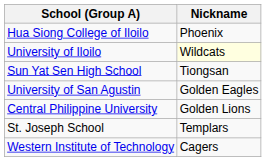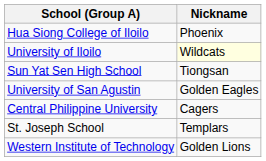Central Philippine University | Nickname: Golden Lions -> Cagers
Western Institute of Technology | Nickname: Cagers -> Golden Lions
